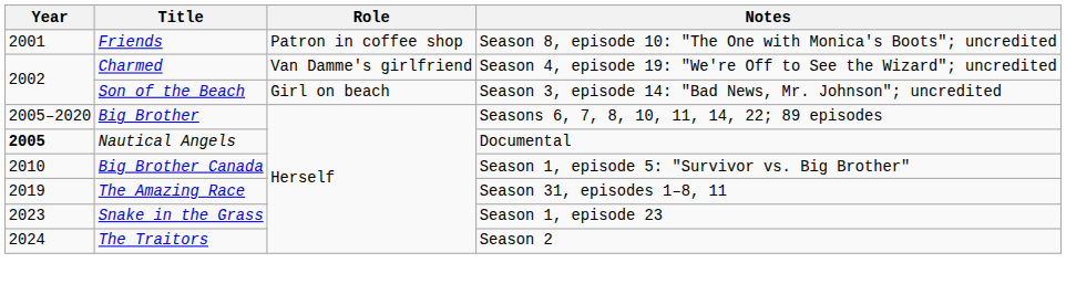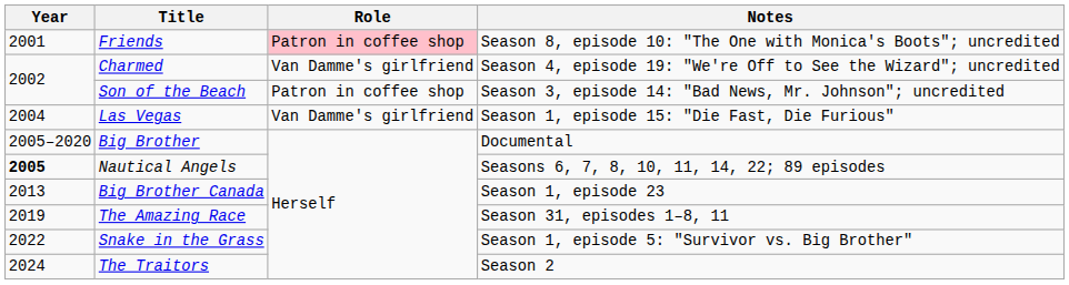Friends | Role: no background -> pink background
Son of the Beach | Role: Girl on beach -> Patron in coffee shop
+ row: 2004 | Las Vegas | Van Damme's girlfriend | Season 1, episode 15: "Die Fast, Die Furious"
Big Brother | Notes: Seasons 6, 7, 8, 10, 11, 14, 22; 89 episodes -> Documental
Nautical Angels | Notes: Documental -> Seasons 6, 7, 8, 10, 11, 14, 22; 89 episodes
Big Brother Canada | Year: 2010 -> 2013
Big Brother Canada | Notes: Season 1, episode 5: "Survivor vs. Big Brother" -> Season 1, episode 23
Snake in the Grass | Year: 2023 -> 2022
Snake in the Grass | Notes: Season 1, episode 23 -> Season 1, episode 5: "Survivor vs. Big Brother"
